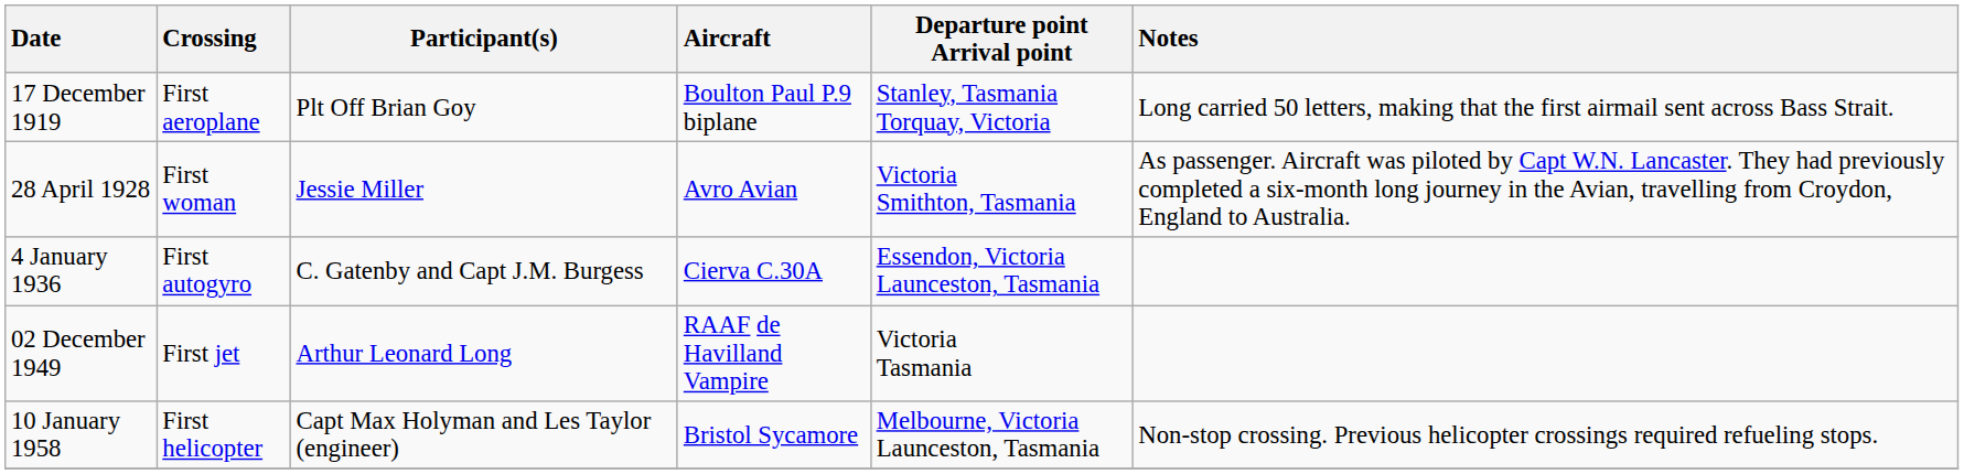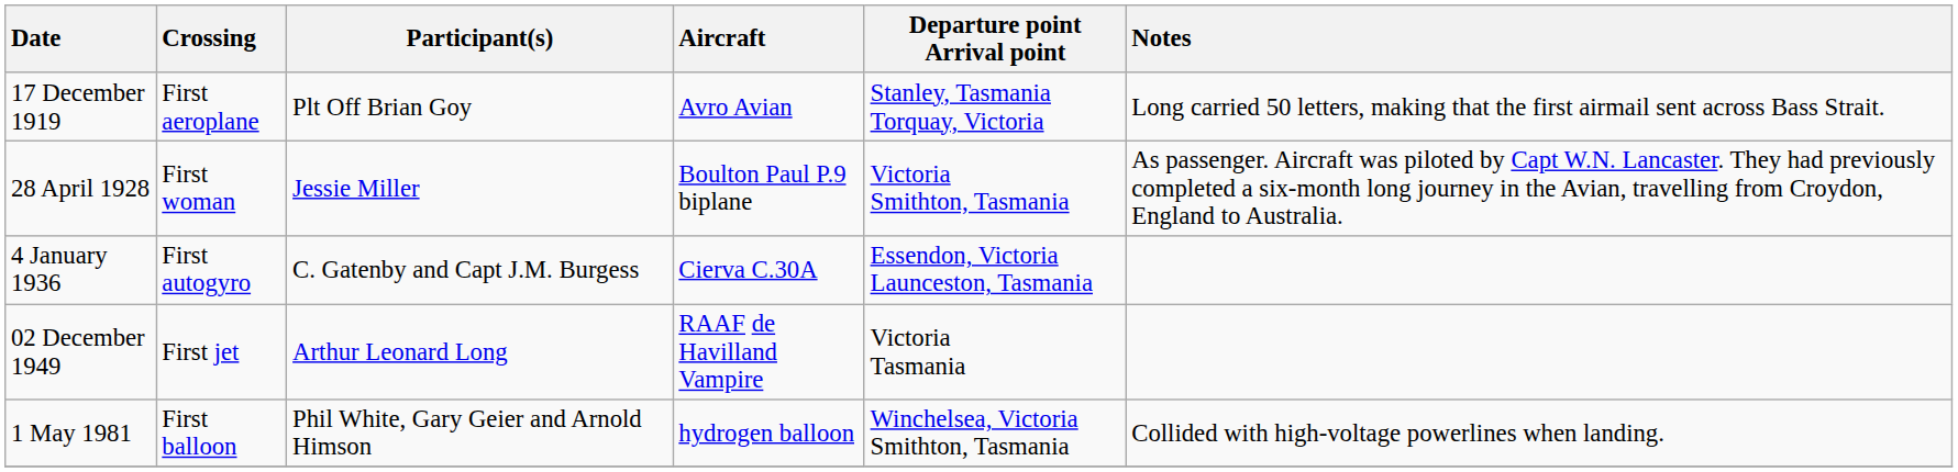17 December 1919 | Aircraft: Boulton Paul P.9 biplane -> Avro Avian
28 April 1928 | Aircraft: Avro Avian -> Boulton Paul P.9 biplane
- row: 10 January 1958 | First helicopter | Capt Max Holyman and Les Taylor (engineer) | Bristol Sycamore | Melbourne, Victoria Launceston, Tasmania | Non-stop crossing. Previous helicopter crossings required refueling stops.
+ row: 1 May 1981 | First balloon | Phil White, Gary Geier and Arnold Himson | hydrogen balloon | Winchelsea, Victoria Smithton, Tasmania | Collided with high-voltage powerlines when landing.
